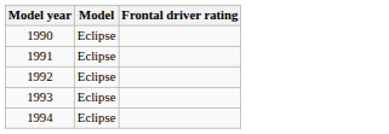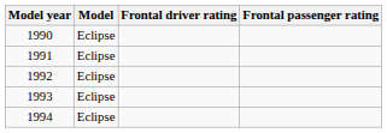+ column: Frontal passenger rating
